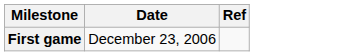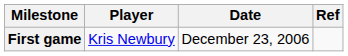+ column: Player | Kris Newbury
